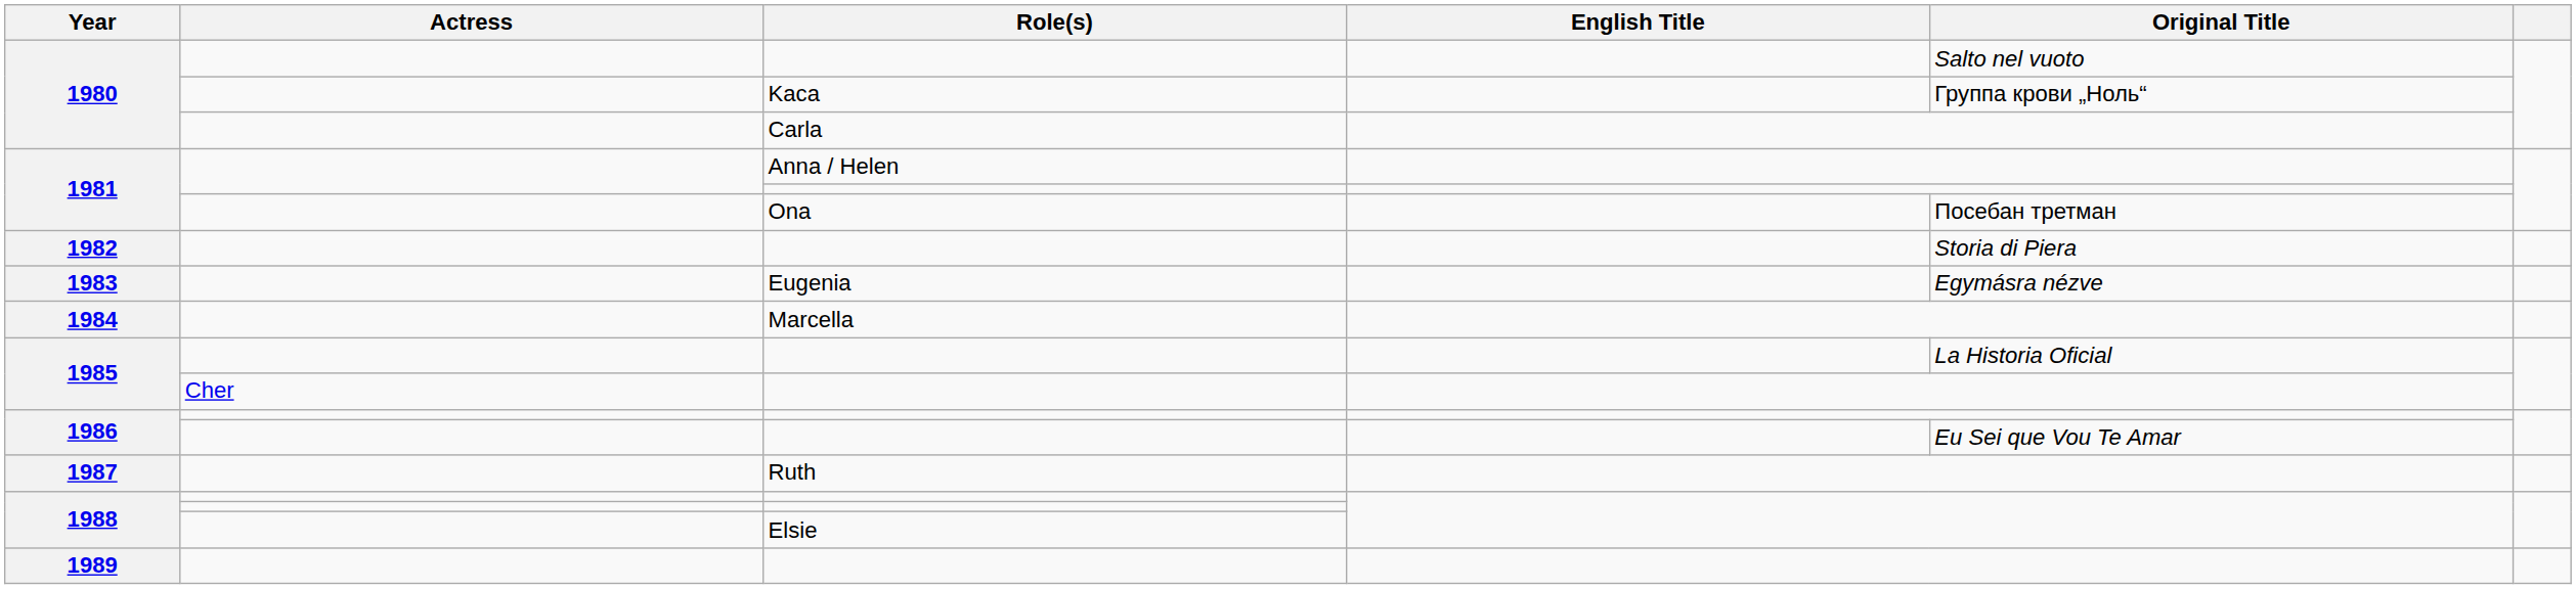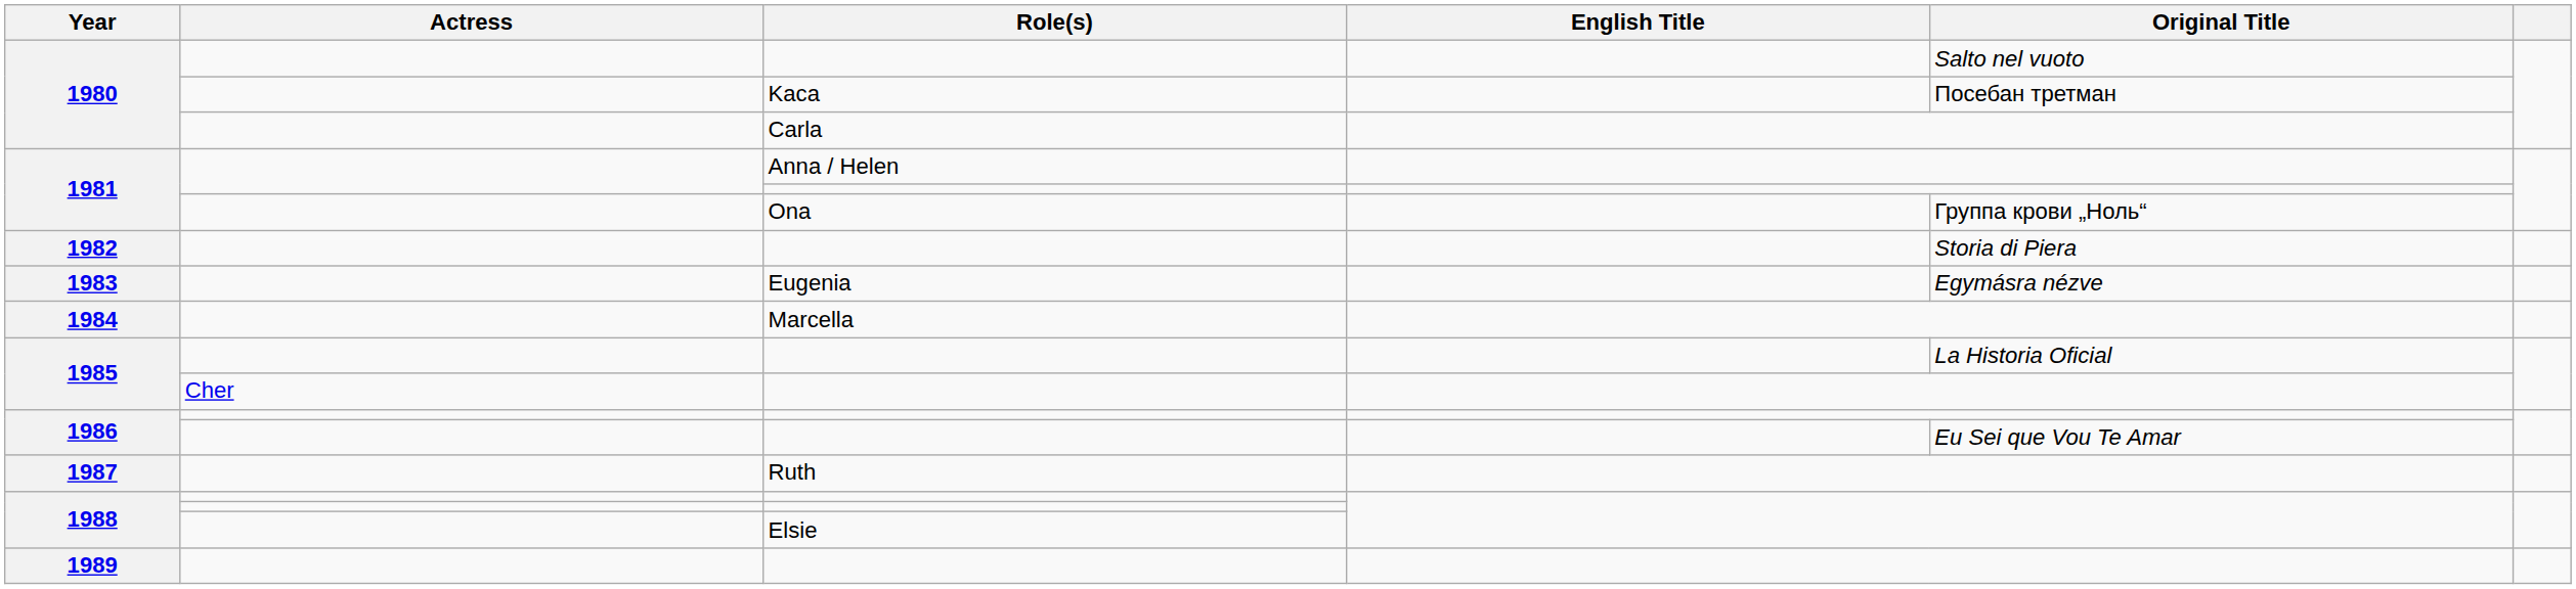1980 / Kaca | Original Title: Группа крови „Ноль“ -> Посебан третман
1981 / Ona | Original Title: Посебан третман -> Группа крови „Ноль“
